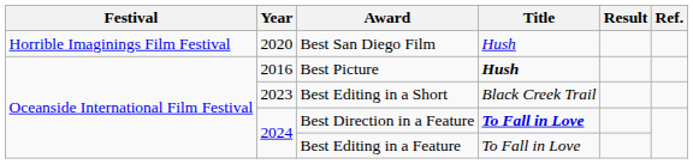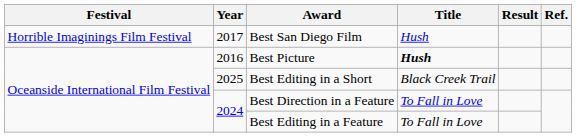Best San Diego Film | Year: 2020 -> 2017
Best Editing in a Short | Year: 2023 -> 2025
Best Direction in a Feature | Title: bold -> normal
